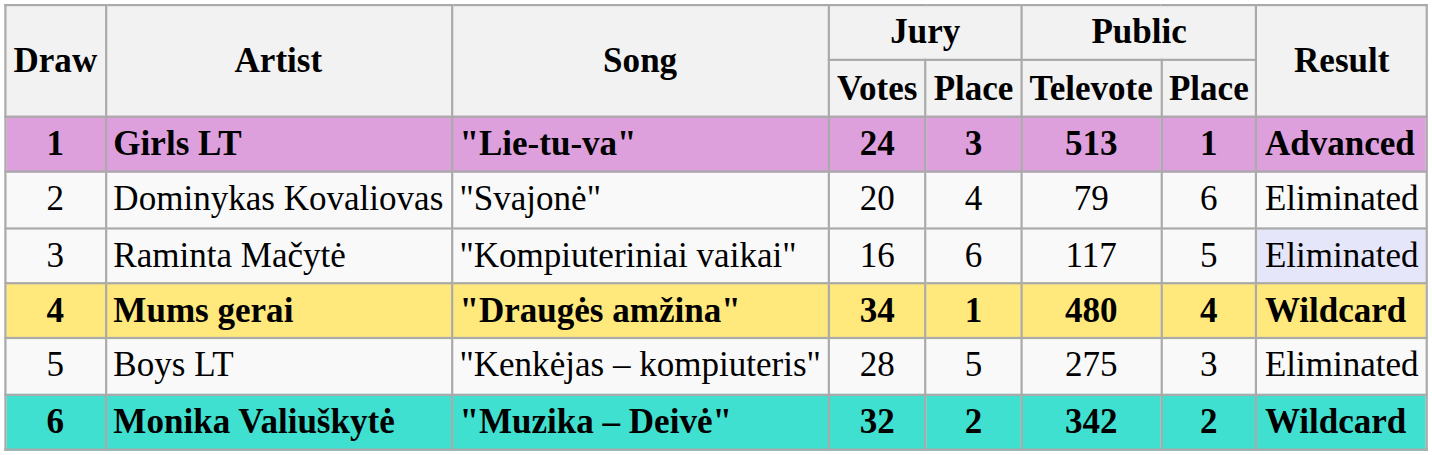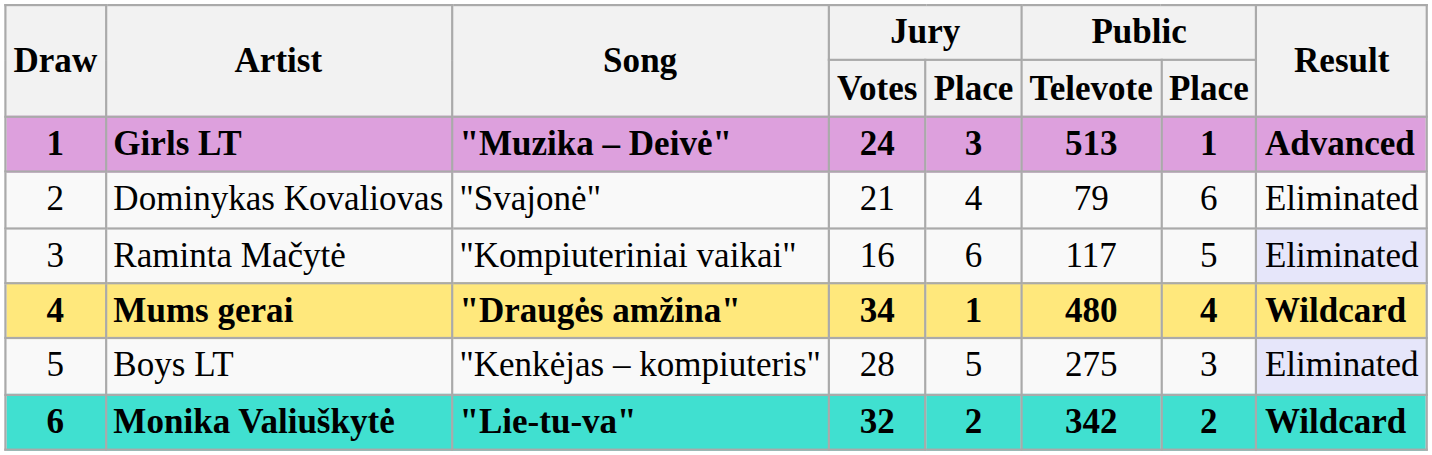Girls LT | Song: "Lie-tu-va" -> "Muzika – Deivė"
Dominykas Kovaliovas | Jury / Votes: 20 -> 21
Boys LT | Result: no background -> lavender background
Monika Valiuškytė | Song: "Muzika – Deivė" -> "Lie-tu-va"
